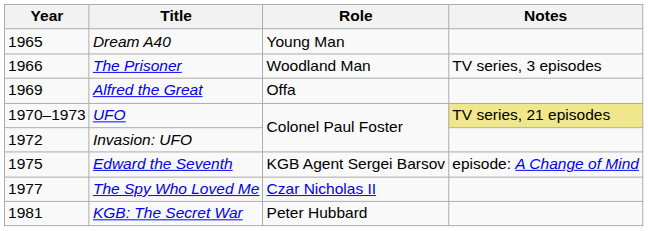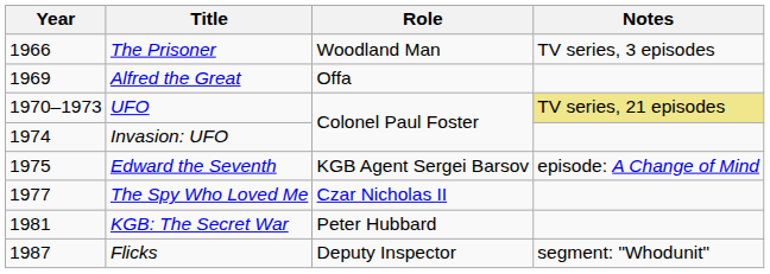- row: 1965 | Dream A40 | Young Man
Invasion: UFO | Year: 1972 -> 1974
+ row: 1987 | Flicks | Deputy Inspector | segment: "Whodunit"
